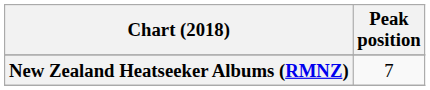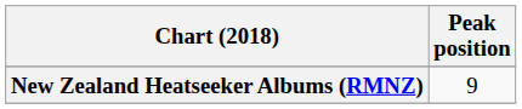New Zealand Heatseeker Albums (RMNZ) | Peak position: 7 -> 9
